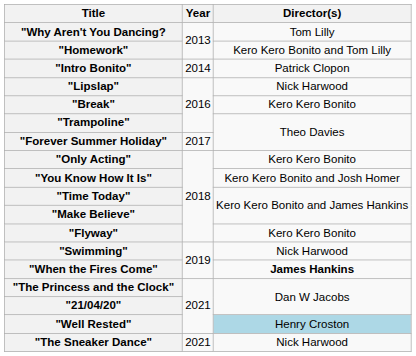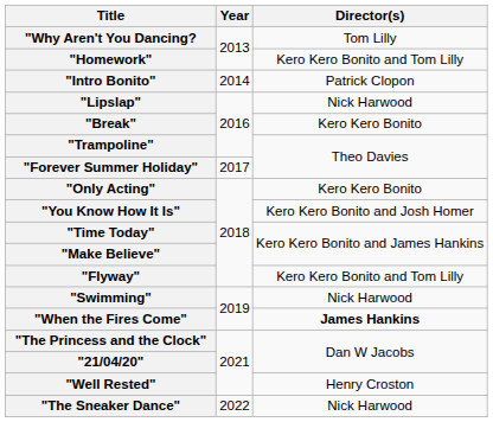"Flyway" | Director(s): Kero Kero Bonito -> Kero Kero Bonito and Tom Lilly
"Well Rested" | Director(s): lightblue background -> no background
"The Sneaker Dance" | Year: 2021 -> 2022
